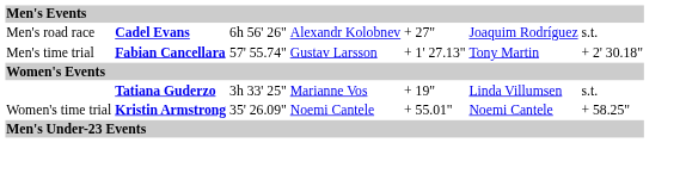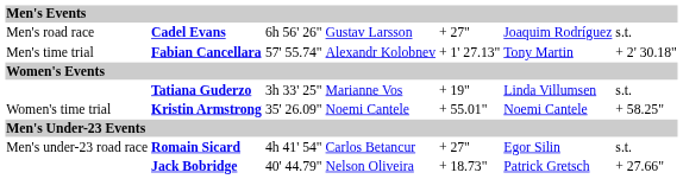Cadel Evans | column 4: Alexandr Kolobnev -> Gustav Larsson
Fabian Cancellara | column 4: Gustav Larsson -> Alexandr Kolobnev
+ row: Men's under-23 road race | Romain Sicard | 4h 41' 54" | Carlos Betancur | + 27" | Egor Silin | s.t.
+ row: Jack Bobridge | 40' 44.79" | Nelson Oliveira | + 18.73" | Patrick Gretsch | + 27.66"
